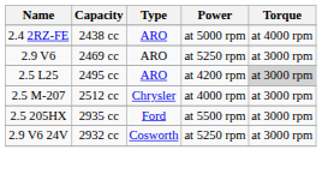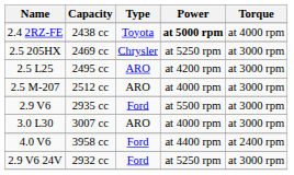2438 cc | Type: ARO -> Toyota
2438 cc | Power: normal -> bold
2469 cc | Name: 2.9 V6 -> 2.5 205HX
2469 cc | Type: ARO -> Chrysler
2495 cc | Torque: lightgrey background -> no background
2512 cc | Type: Chrysler -> ARO
2935 cc | Name: 2.5 205HX -> 2.9 V6
+ row: 3.0 L30 | 3007 cc | ARO | at 4000 rpm | at 3000 rpm
+ row: 4.0 V6 | 3958 cc | Ford | at 4400 rpm | at 2400 rpm
2932 cc | Type: Cosworth -> Ford
